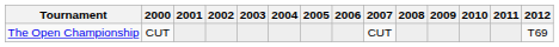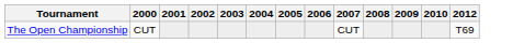- column: 2011
